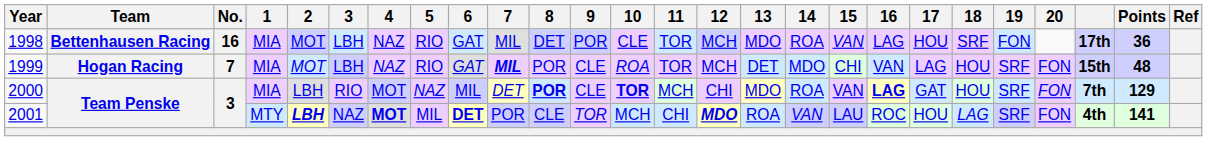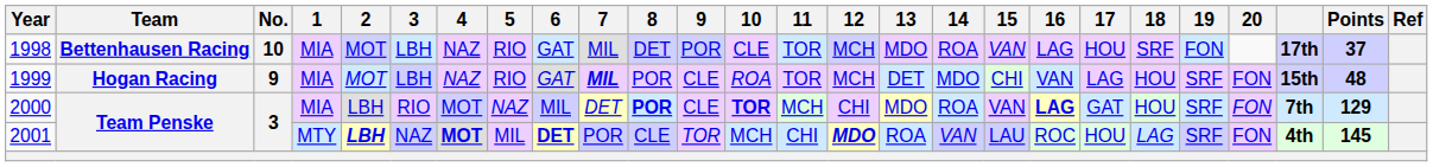1998 | No.: 16 -> 10
1998 | Points: 36 -> 37
1999 | No.: 7 -> 9
2001 | Points: 141 -> 145
